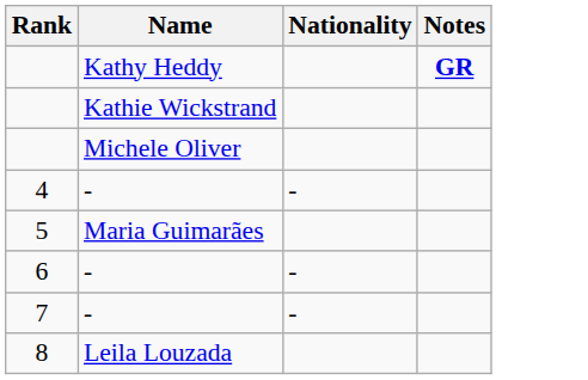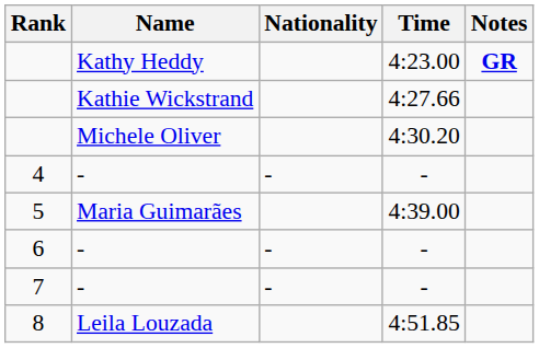+ column: Time | 4:23.00 | 4:27.66 | 4:30.20 | - | 4:39.00 | - | - | 4:51.85
